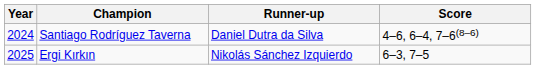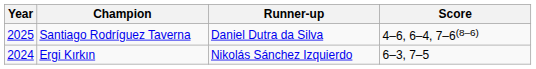Santiago Rodríguez Taverna | Year: 2024 -> 2025
Ergi Kırkın | Year: 2025 -> 2024
